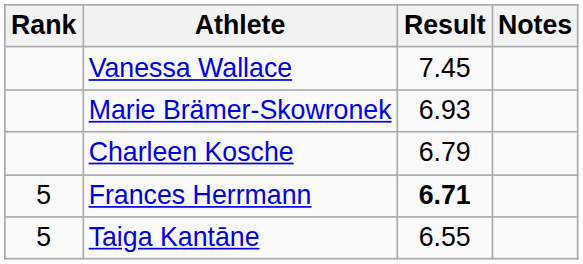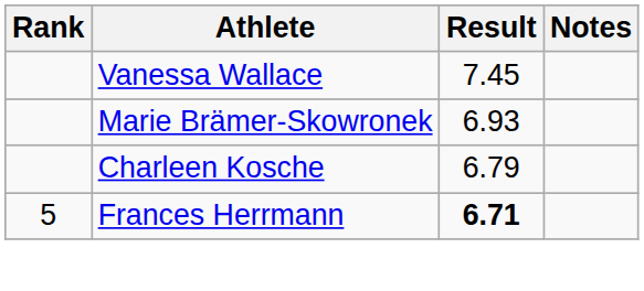- row: 5 | Taiga Kantāne | 6.55
